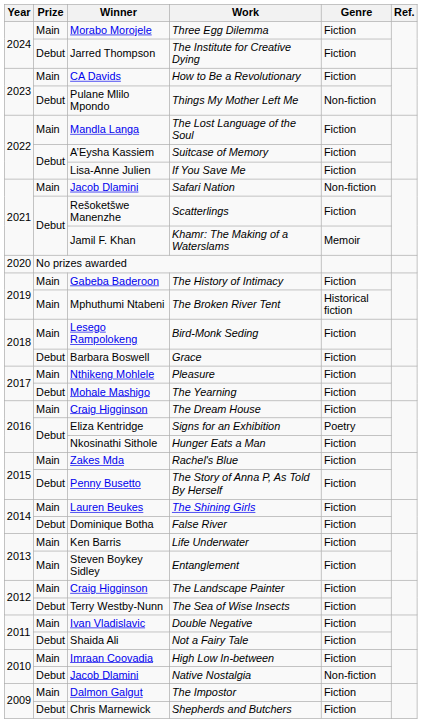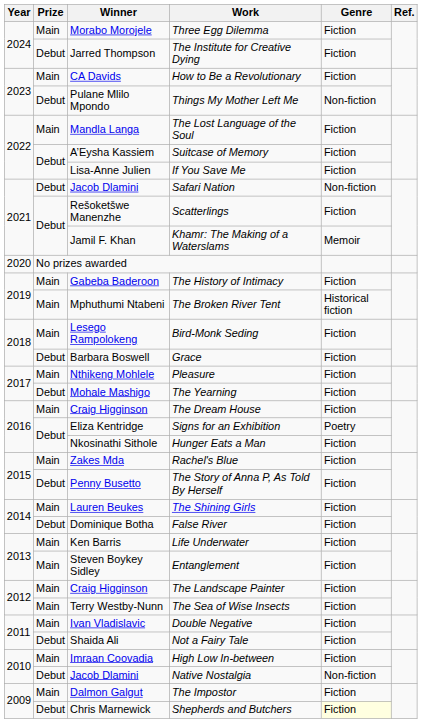Safari Nation | Prize: Main -> Debut
The Sea of Wise Insects | Prize: Debut -> Main
Shepherds and Butchers | Genre: no background -> lightyellow background
